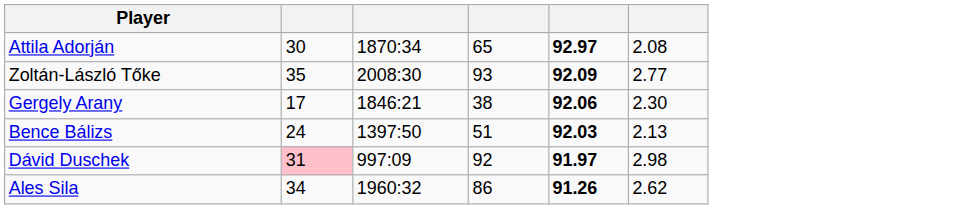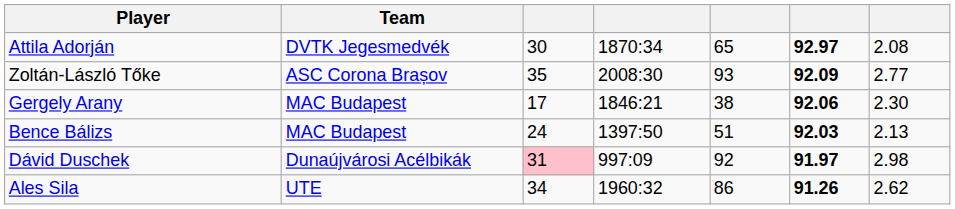+ column: Team | DVTK Jegesmedvék | ASC Corona Brașov | MAC Budapest | MAC Budapest | Dunaújvárosi Acélbikák | UTE
